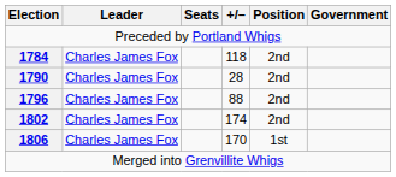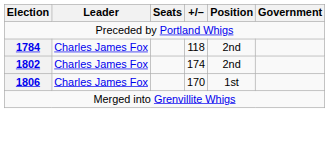- row: 1790 | Charles James Fox | 28 | 2nd
- row: 1796 | Charles James Fox | 88 | 2nd
